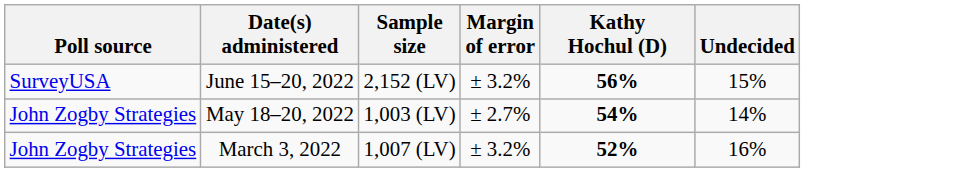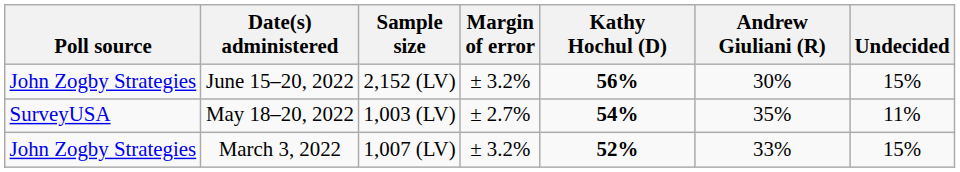+ column: Andrew Giuliani (R) | 30% | 35% | 33%
June 15–20, 2022 | Poll source: SurveyUSA -> John Zogby Strategies
May 18–20, 2022 | Poll source: John Zogby Strategies -> SurveyUSA
May 18–20, 2022 | Undecided: 14% -> 11%
March 3, 2022 | Undecided: 16% -> 15%
